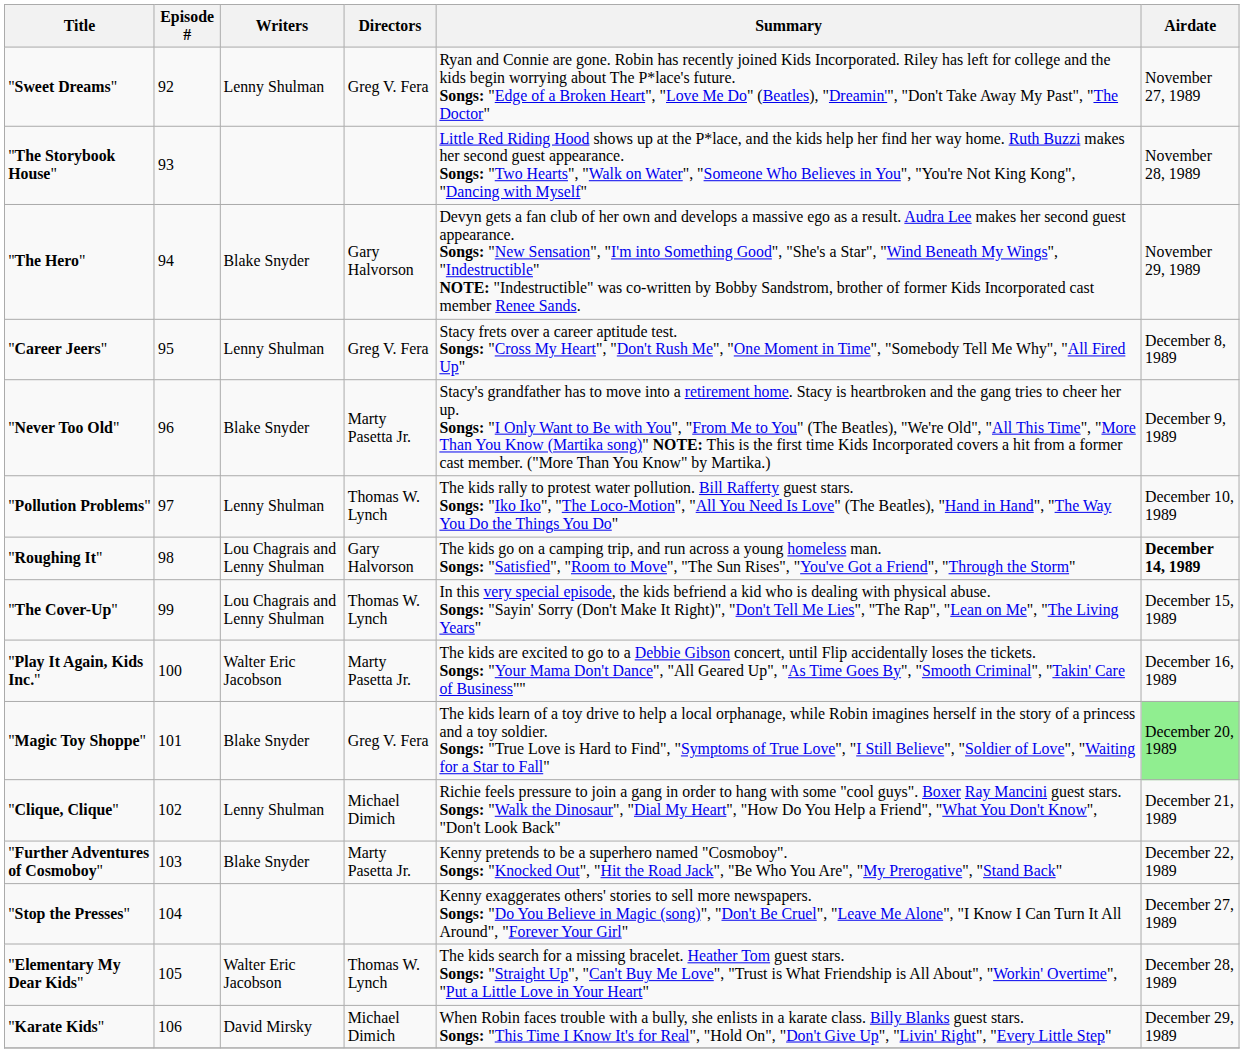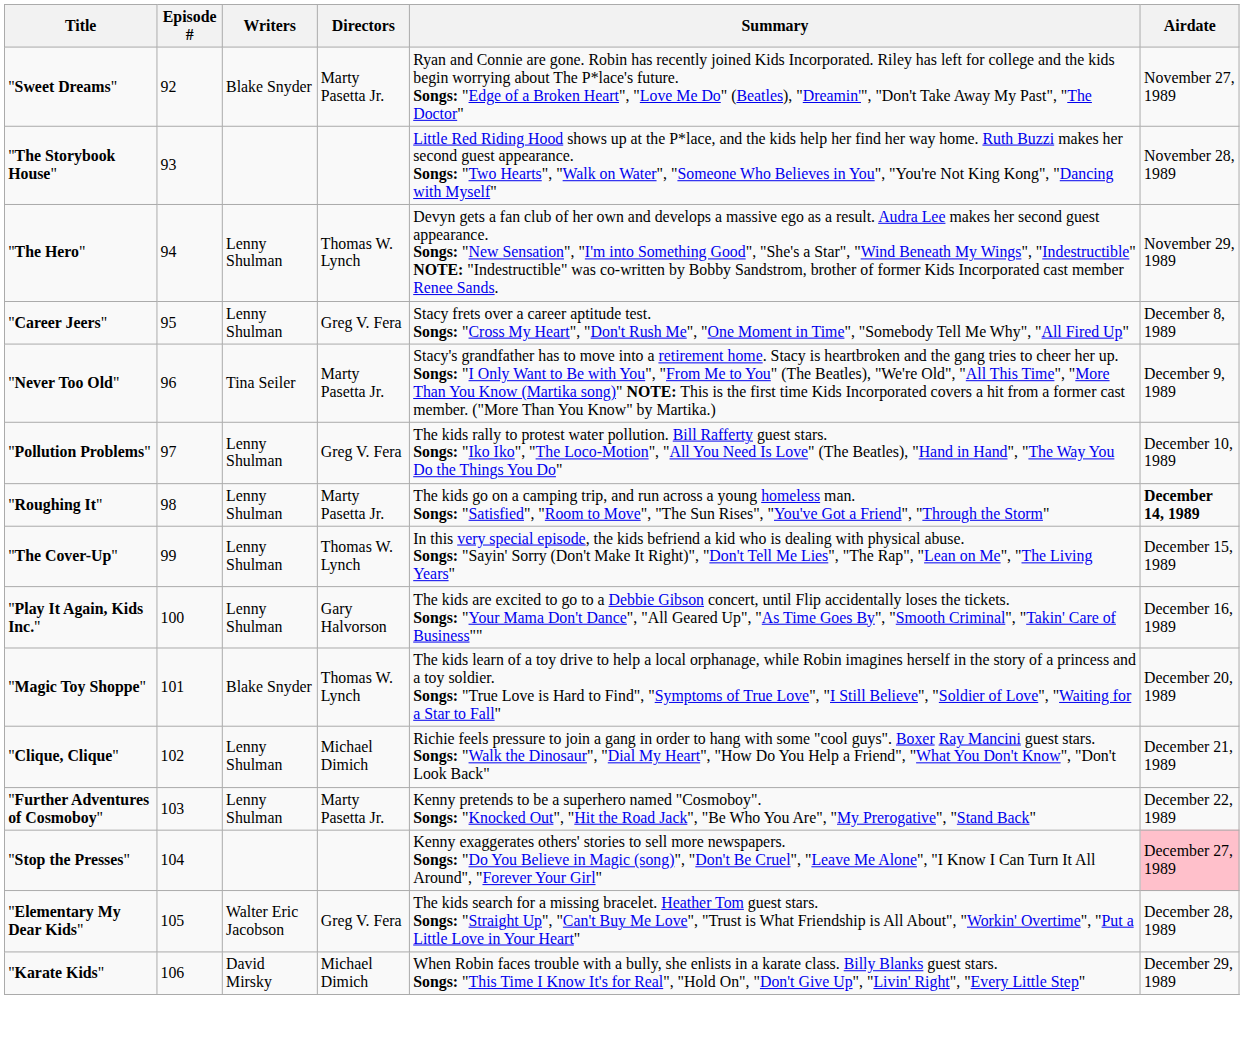"Sweet Dreams" | Writers: Lenny Shulman -> Blake Snyder
"Sweet Dreams" | Directors: Greg V. Fera -> Marty Pasetta Jr.
"The Hero" | Writers: Blake Snyder -> Lenny Shulman
"The Hero" | Directors: Gary Halvorson -> Thomas W. Lynch
"Never Too Old" | Writers: Blake Snyder -> Tina Seiler
"Pollution Problems" | Directors: Thomas W. Lynch -> Greg V. Fera
"Roughing It" | Writers: Lou Chagrais and Lenny Shulman -> Lenny Shulman
"Roughing It" | Directors: Gary Halvorson -> Marty Pasetta Jr.
"The Cover-Up" | Writers: Lou Chagrais and Lenny Shulman -> Lenny Shulman
"Play It Again, Kids Inc." | Writers: Walter Eric Jacobson -> Lenny Shulman
"Play It Again, Kids Inc." | Directors: Marty Pasetta Jr. -> Gary Halvorson
"Magic Toy Shoppe" | Directors: Greg V. Fera -> Thomas W. Lynch
"Magic Toy Shoppe" | Airdate: lightgreen background -> no background
"Further Adventures of Cosmoboy" | Writers: Blake Snyder -> Lenny Shulman
"Stop the Presses" | Airdate: no background -> pink background
"Elementary My Dear Kids" | Directors: Thomas W. Lynch -> Greg V. Fera
